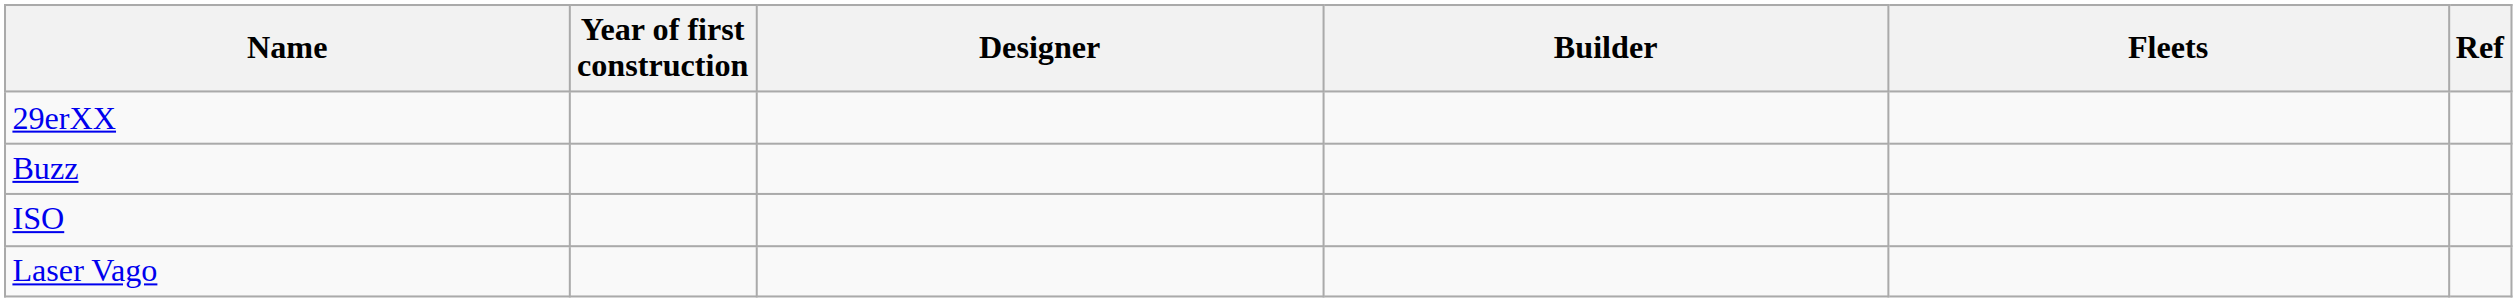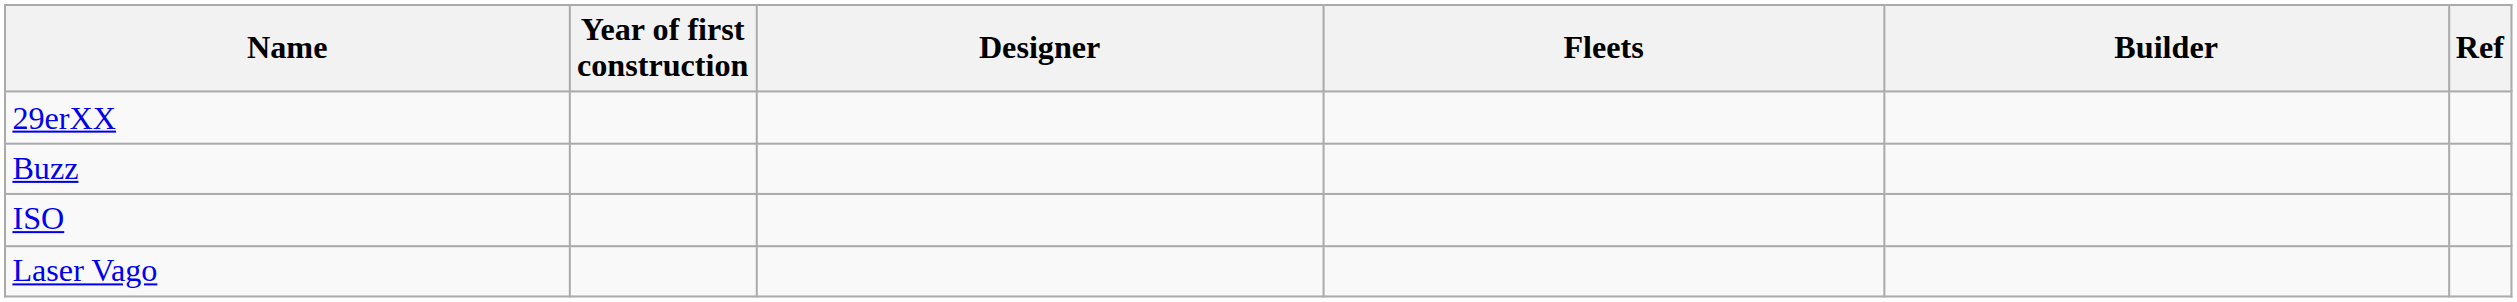columns swapped: Builder <-> Fleets
